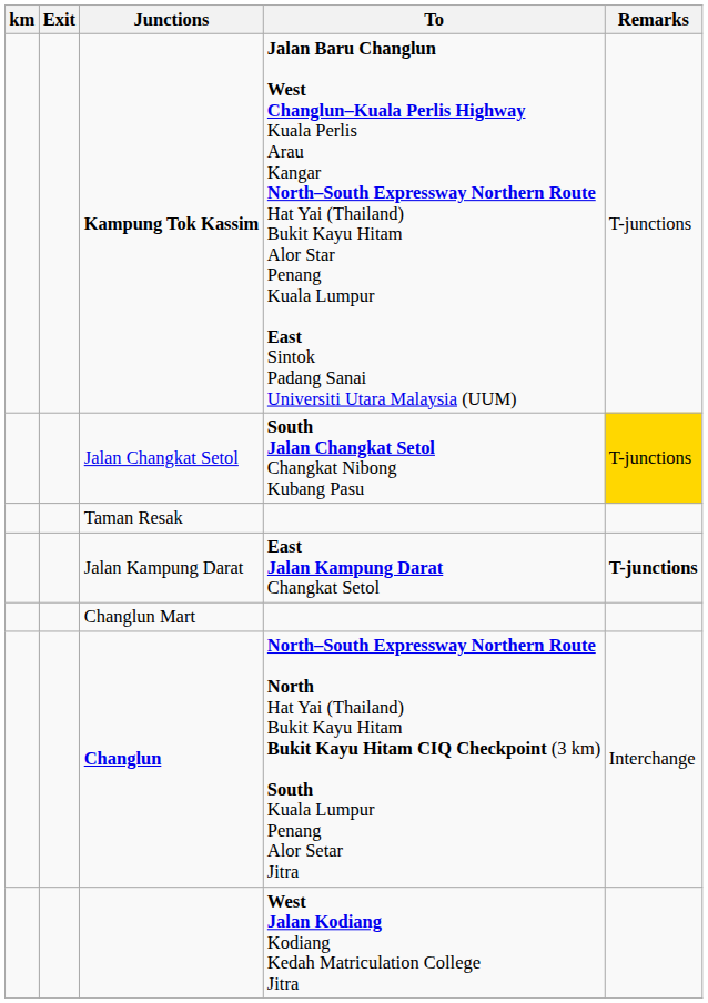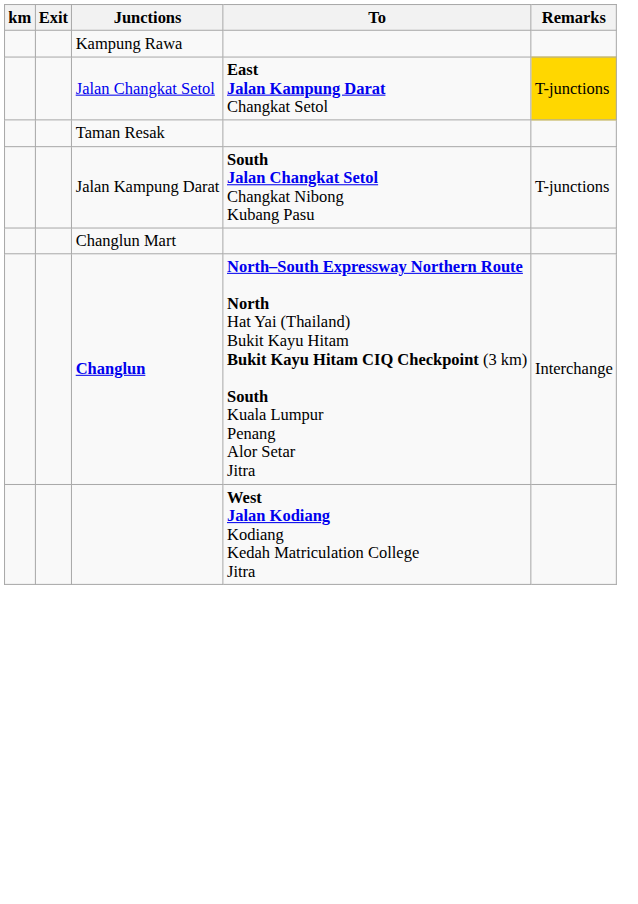- row: Kampung Tok Kassim | Jalan Baru Changlun West Changlun–Kuala Perlis Highway Kuala Perlis Arau Kangar North–South Expressway Northern Route Hat Yai (Thailand) Bukit Kayu Hitam Alor Star Penang Kuala Lumpur East Sintok Padang Sanai Universiti Utara Malaysia (UUM) | T-junctions
+ row: Kampung Rawa
Jalan Changkat Setol | To: South Jalan Changkat Setol Changkat Nibong Kubang Pasu -> East Jalan Kampung Darat Changkat Setol
Jalan Kampung Darat | To: East Jalan Kampung Darat Changkat Setol -> South Jalan Changkat Setol Changkat Nibong Kubang Pasu
Jalan Kampung Darat | Remarks: bold -> normal
